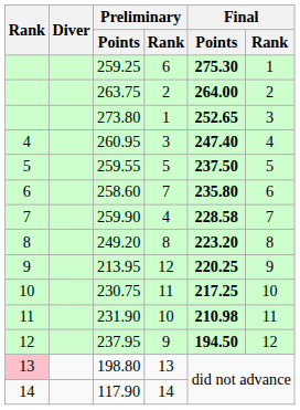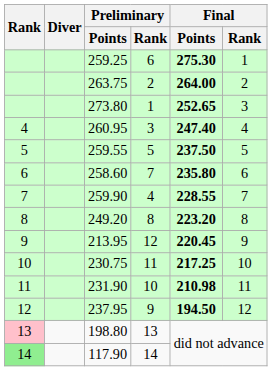259.90 | Final / Points: 228.58 -> 228.55
213.95 | Final / Points: 220.25 -> 220.45
117.90 | Rank: no background -> lightgreen background
